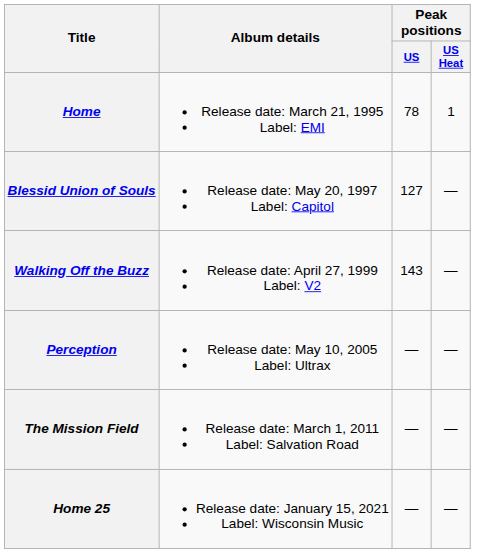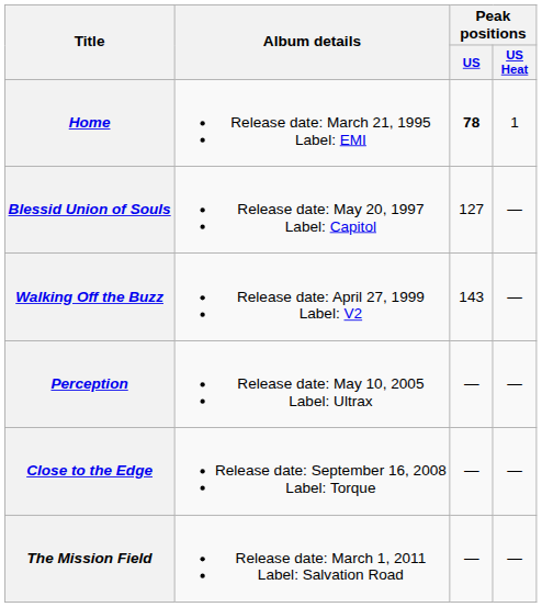Home | Peak positions / US: normal -> bold
+ row: Close to the Edge | Release date: September 16, 2008 Label: Torque | — | —
- row: Home 25 | Release date: January 15, 2021 Label: Wisconsin Music | — | —
